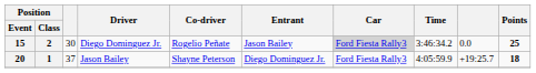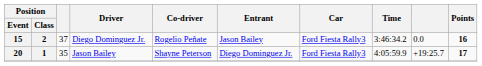15 | column 3: 30 -> 37
15 | Car: lightgrey background -> no background
15 | Points: 25 -> 16
20 | column 3: 37 -> 35
20 | Points: 18 -> 17
